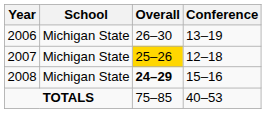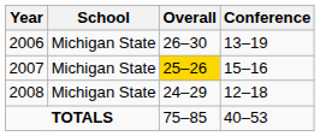2007 | Conference: 12–18 -> 15–16
2008 | Overall: bold -> normal
2008 | Conference: 15–16 -> 12–18
